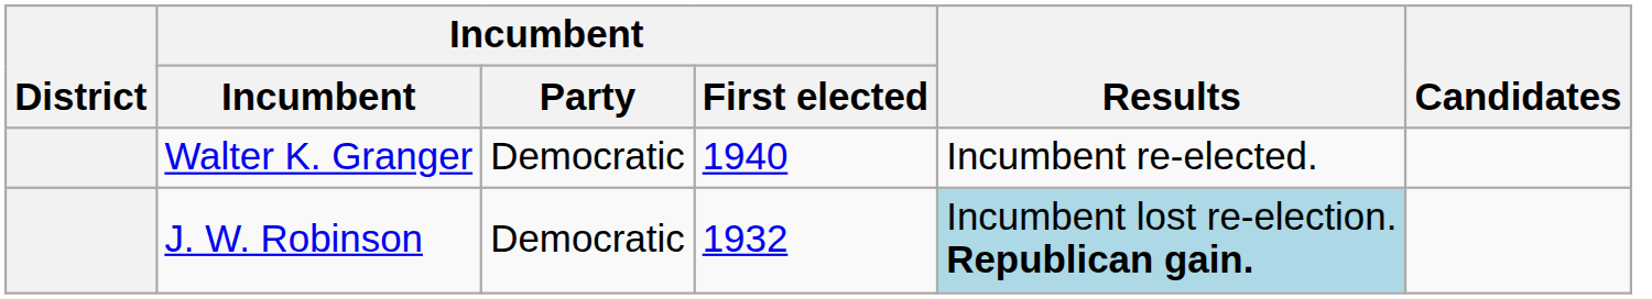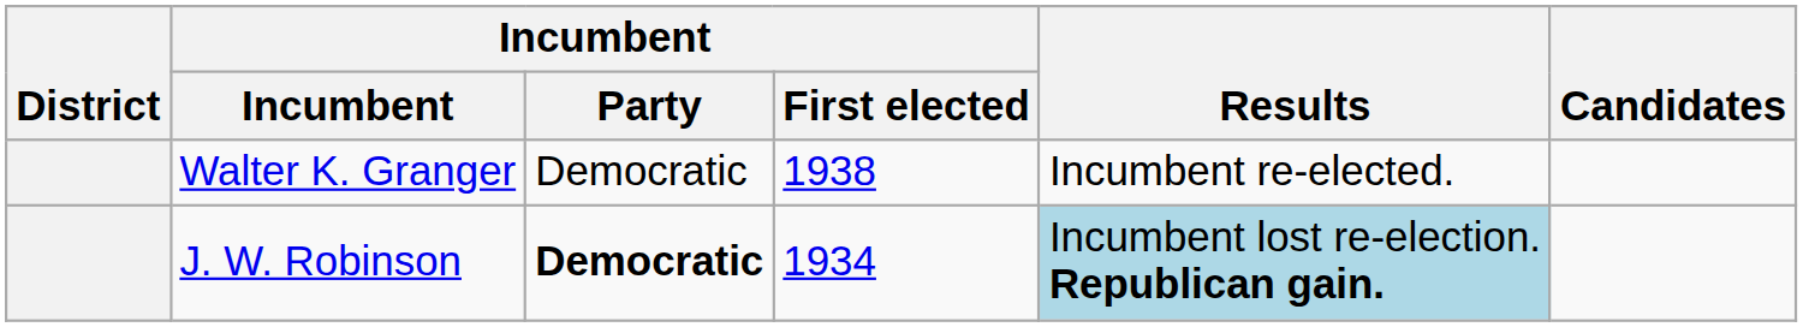Walter K. Granger | Incumbent / First elected: 1940 -> 1938
J. W. Robinson | Incumbent / Party: normal -> bold
J. W. Robinson | Incumbent / First elected: 1932 -> 1934
